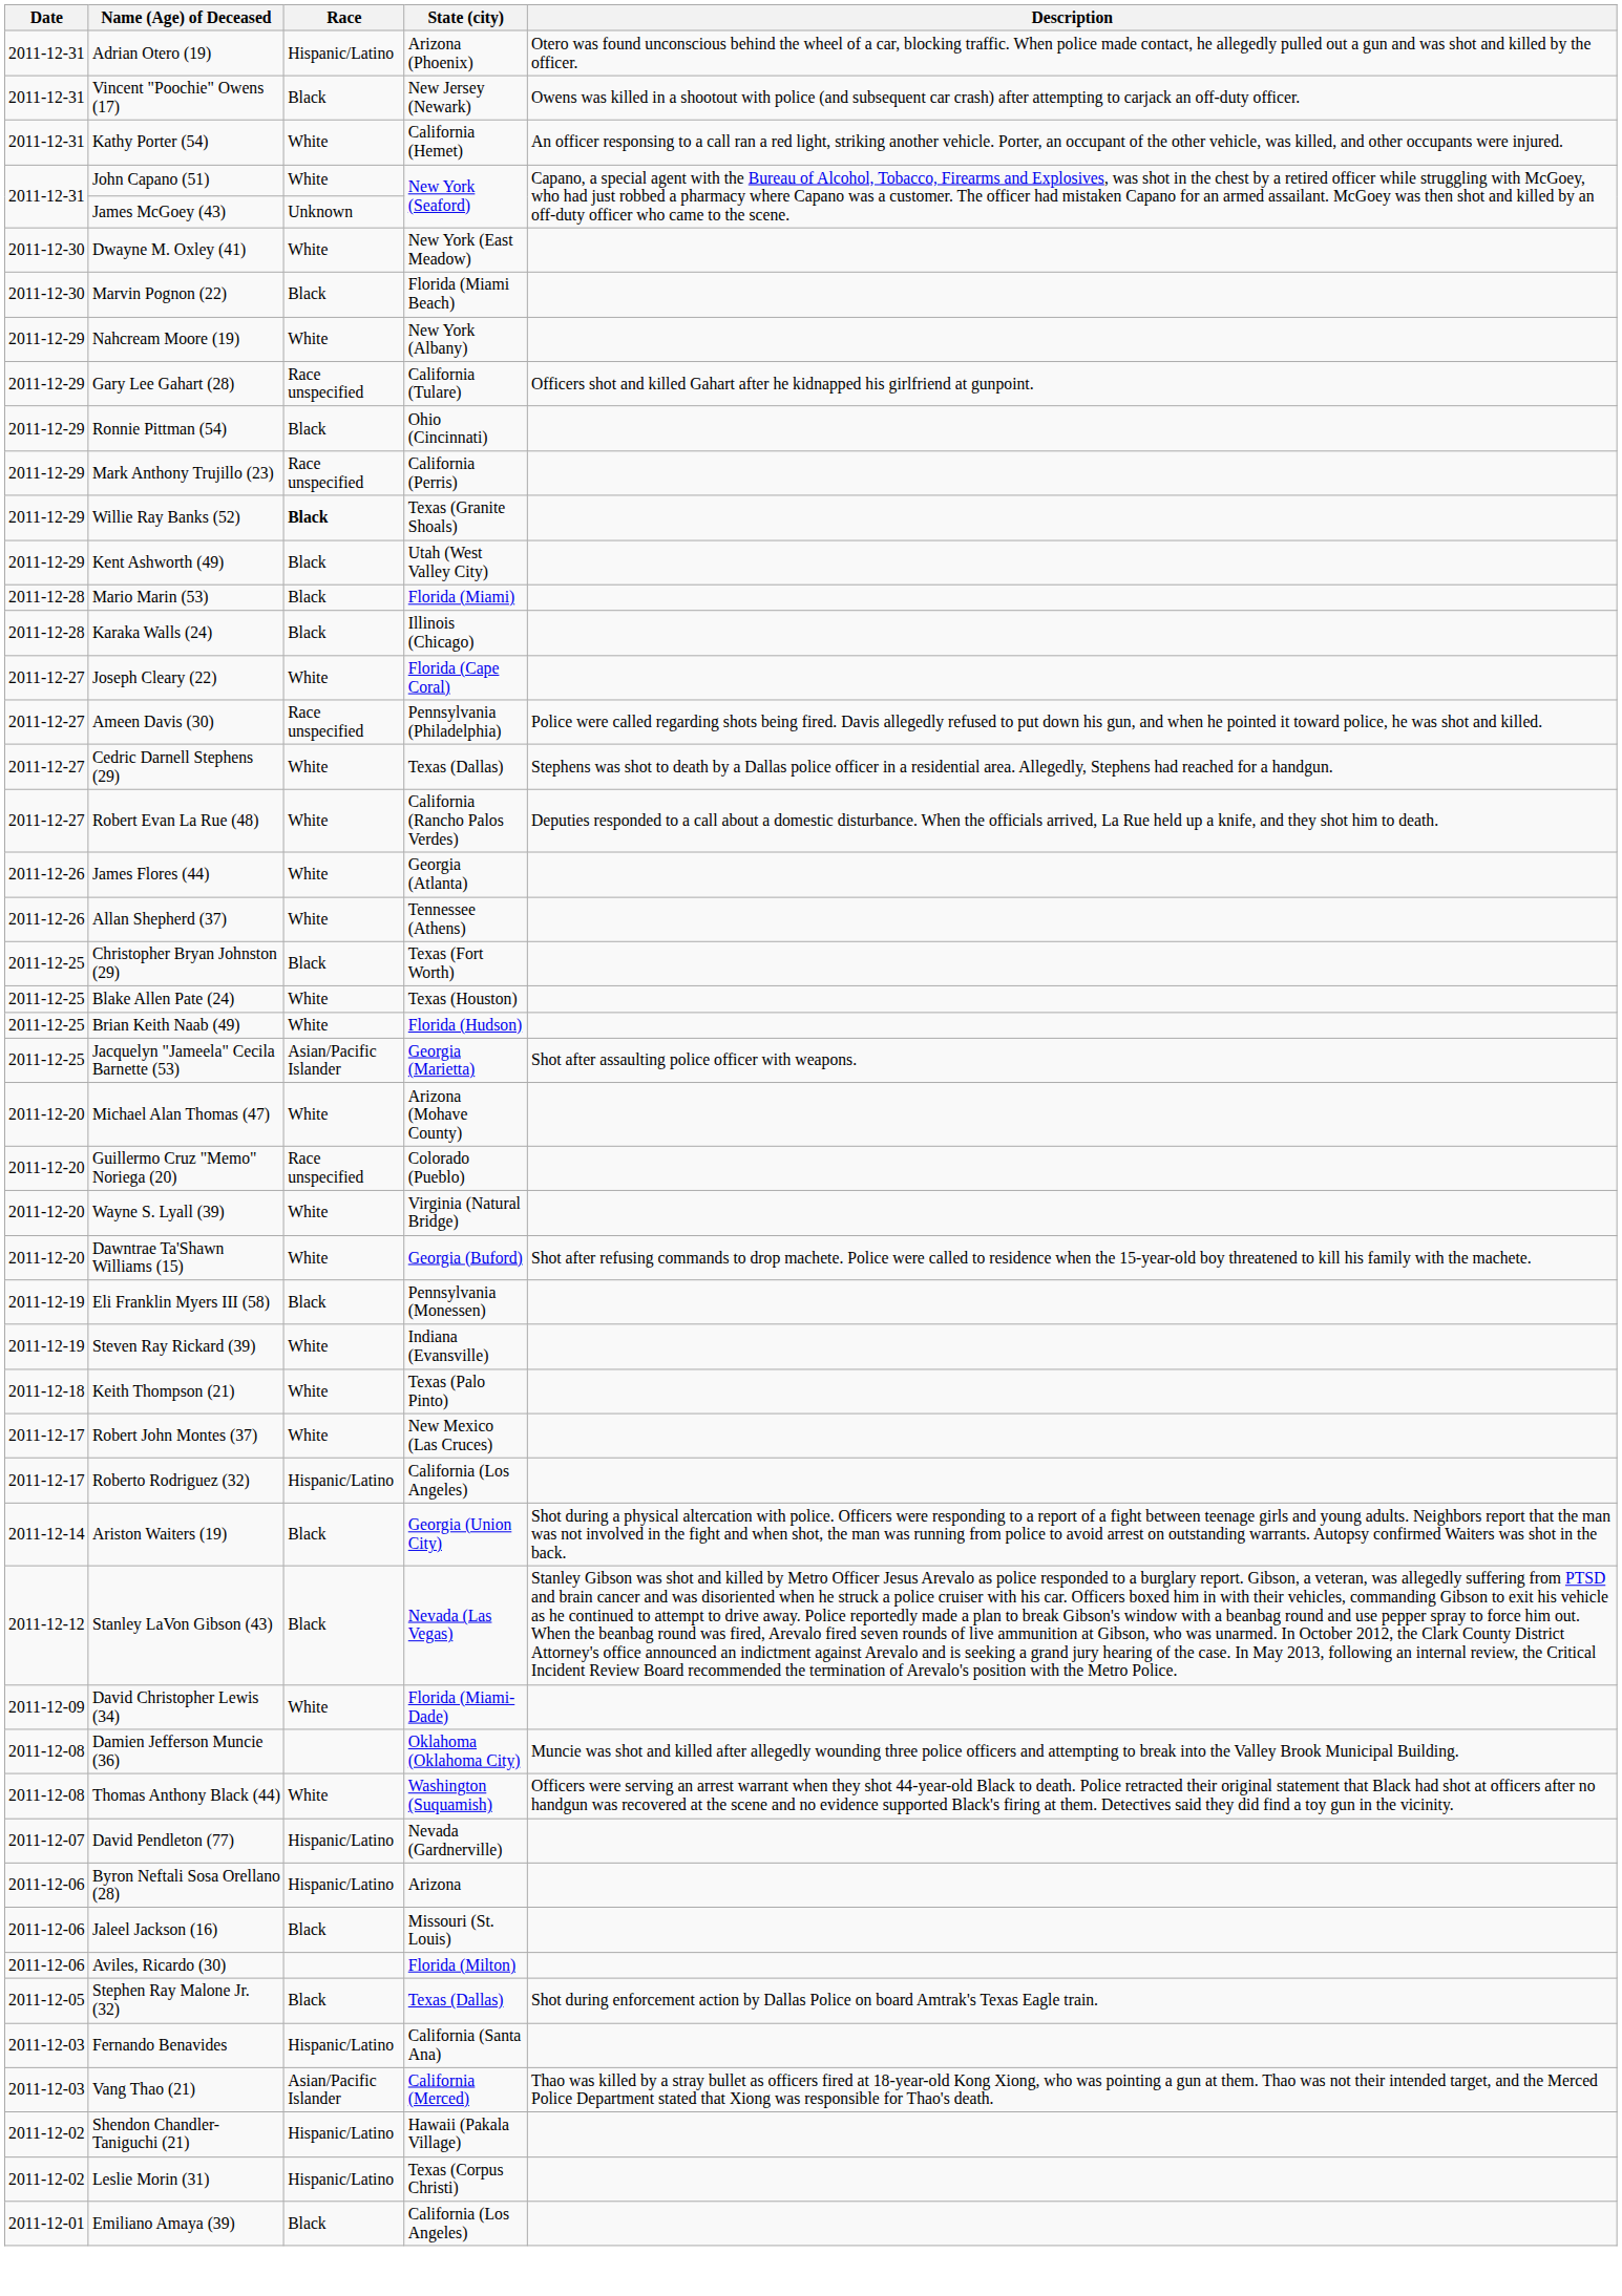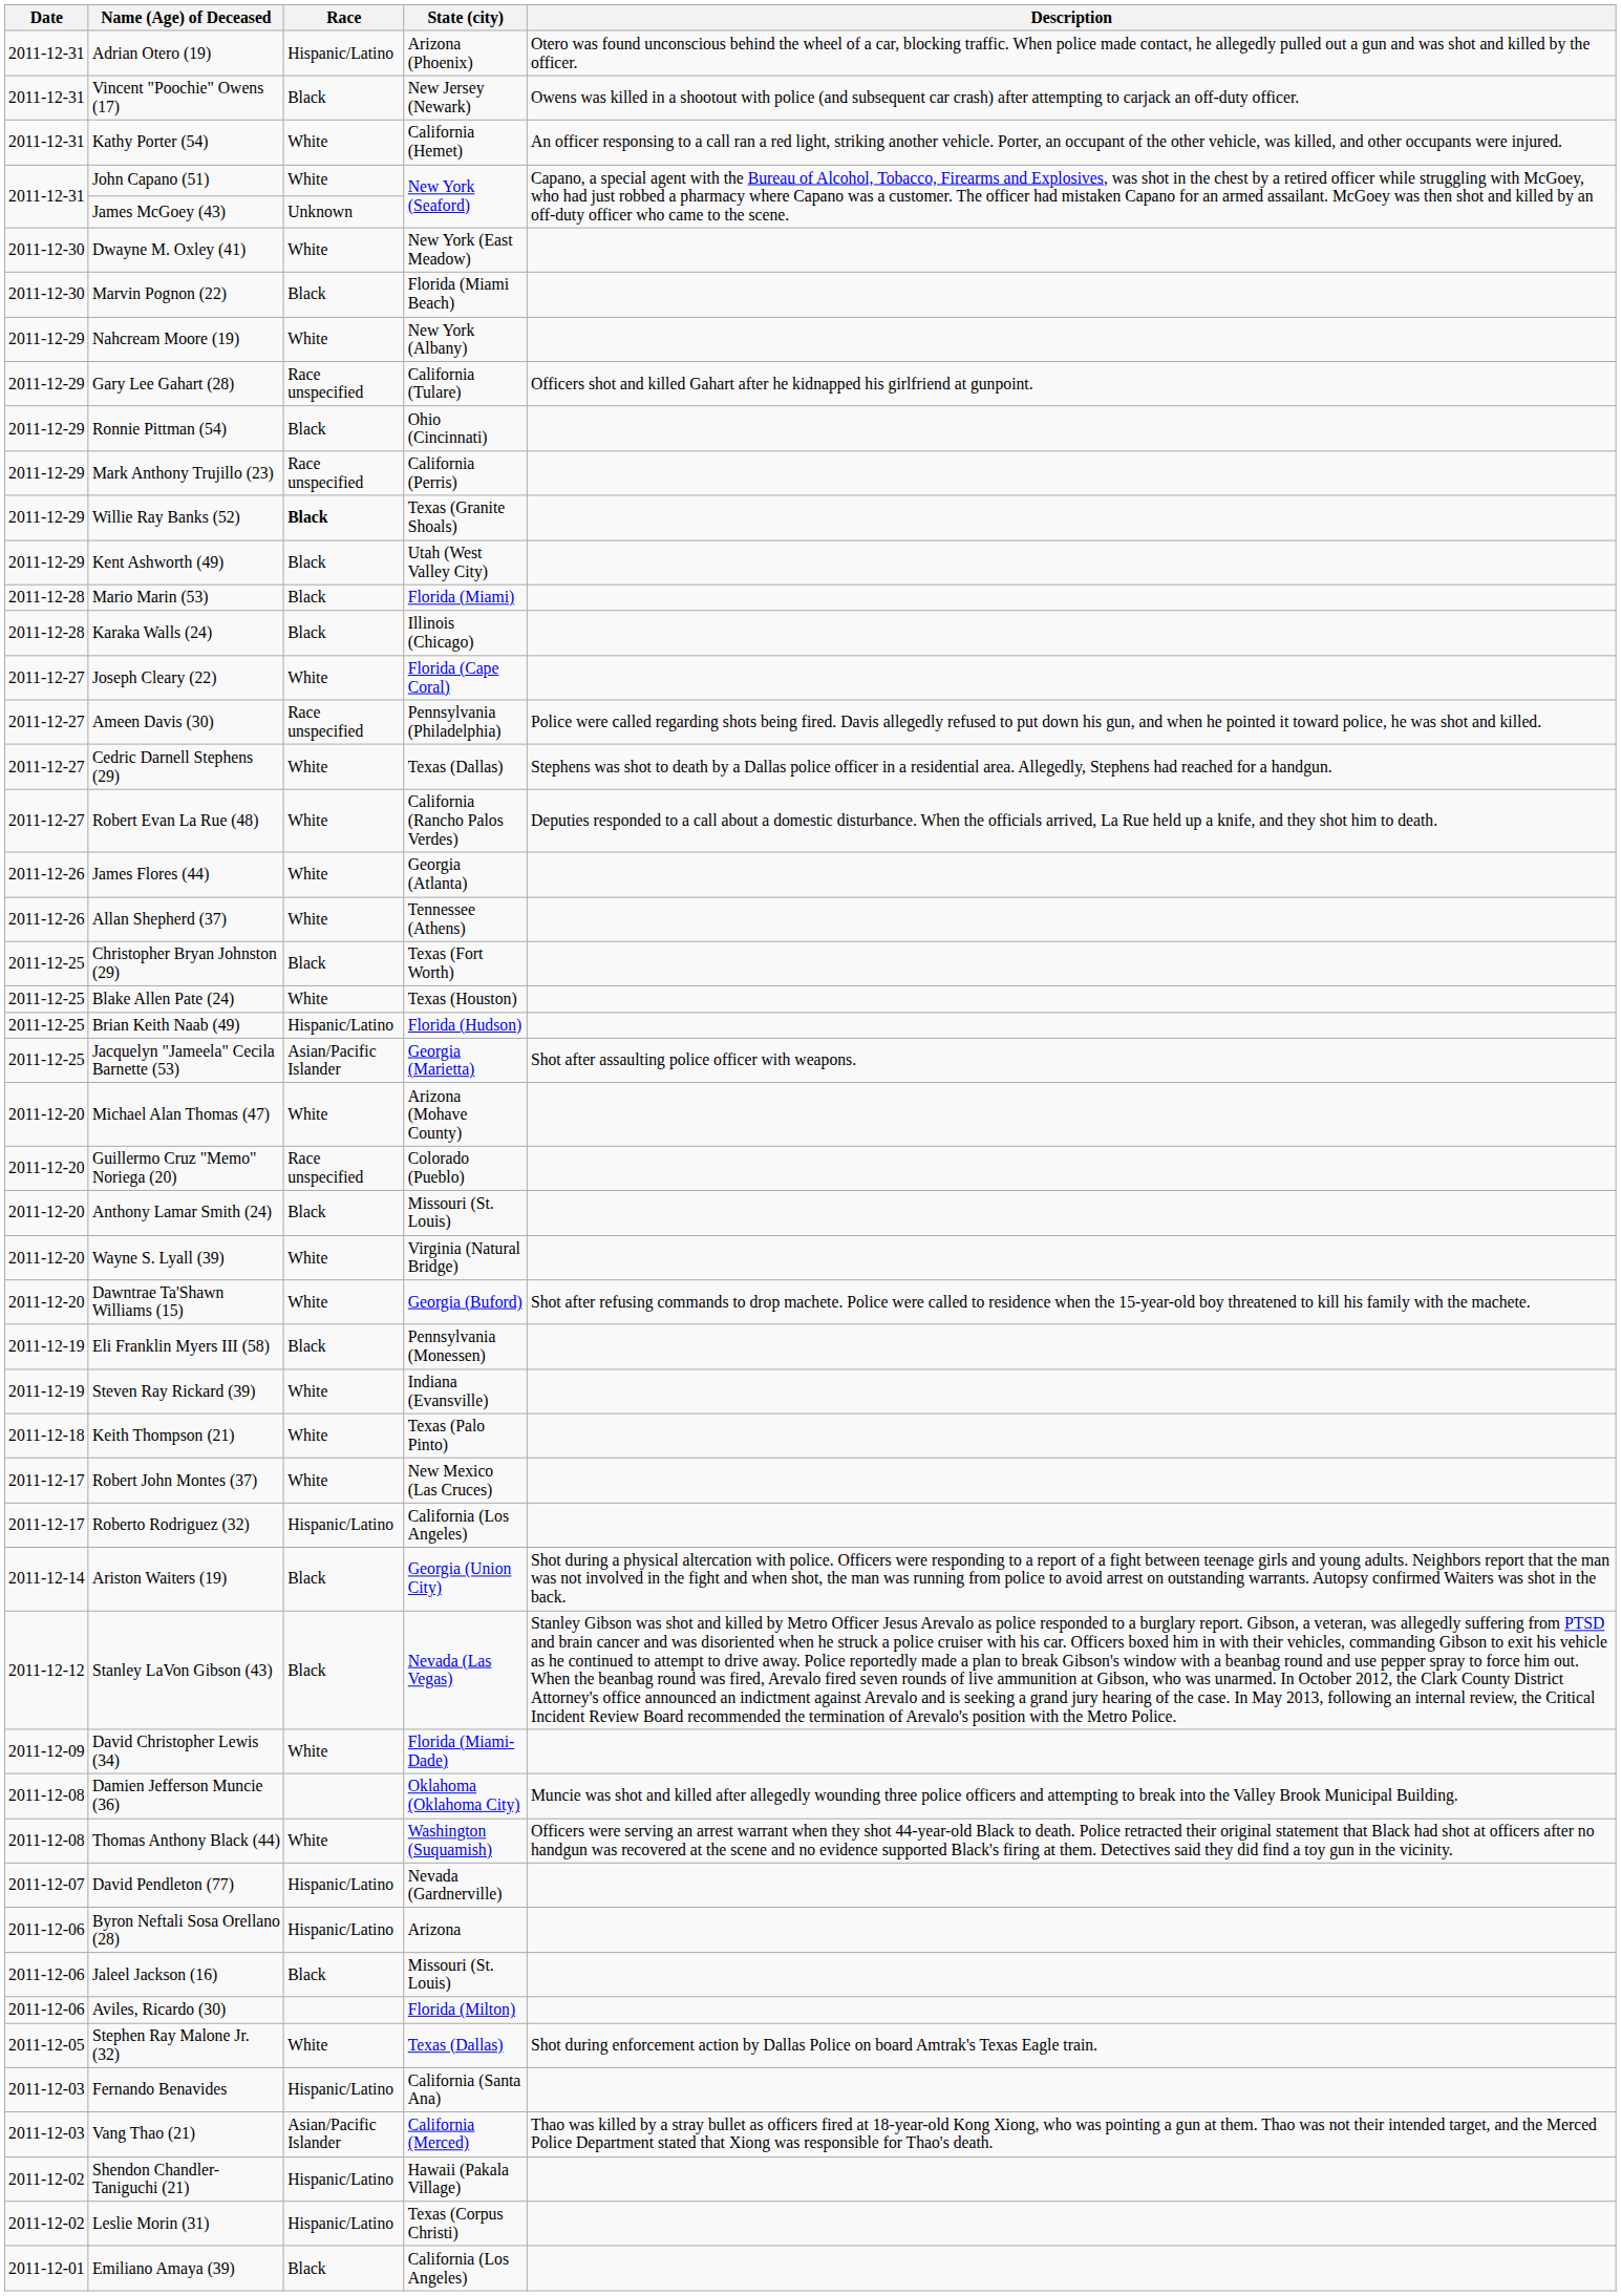Brian Keith Naab (49) | Race: White -> Hispanic/Latino
+ row: 2011-12-20 | Anthony Lamar Smith (24) | Black | Missouri (St. Louis)
Stephen Ray Malone Jr. (32) | Race: Black -> White
